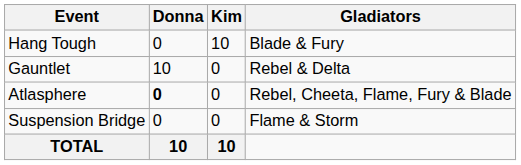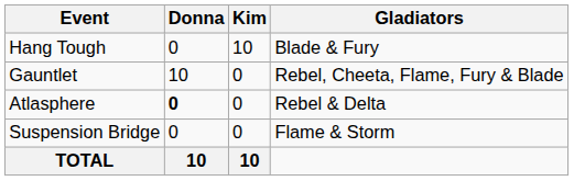Gauntlet | Gladiators: Rebel & Delta -> Rebel, Cheeta, Flame, Fury & Blade
Atlasphere | Gladiators: Rebel, Cheeta, Flame, Fury & Blade -> Rebel & Delta
